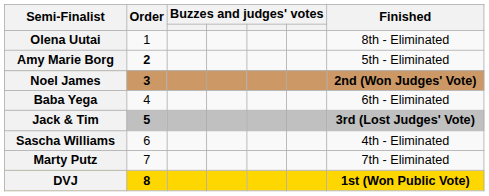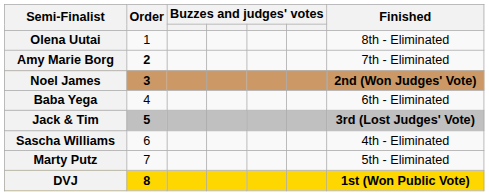Amy Marie Borg | Finished: 5th - Eliminated -> 7th - Eliminated
Marty Putz | Finished: 7th - Eliminated -> 5th - Eliminated
